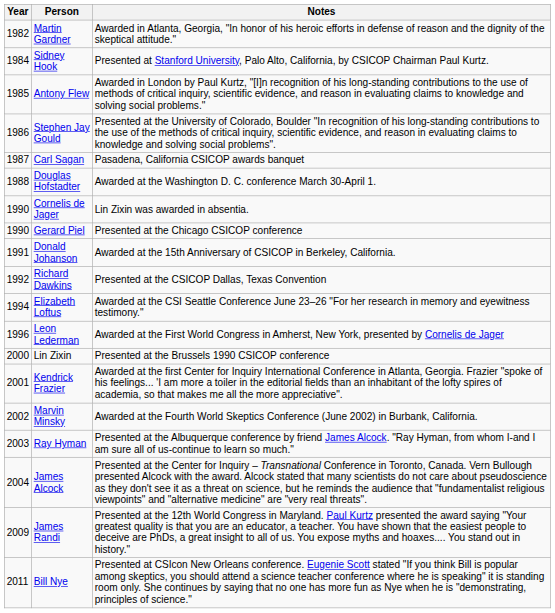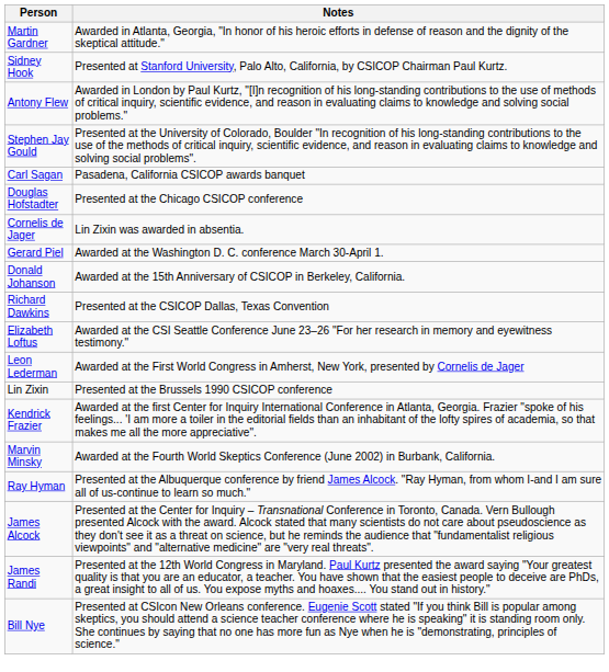- column: Year | 1982 | 1984 | 1985 | 1986 | 1987 | 1988 | 1990 | 1990 | 1991 | 1992 | 1994 | 1996 | 2000 | 2001 | 2002 | 2003 | 2004 | 2009 | 2011
Douglas Hofstadter | Notes: Awarded at the Washington D. C. conference March 30-April 1. -> Presented at the Chicago CSICOP conference
Gerard Piel | Notes: Presented at the Chicago CSICOP conference -> Awarded at the Washington D. C. conference March 30-April 1.
